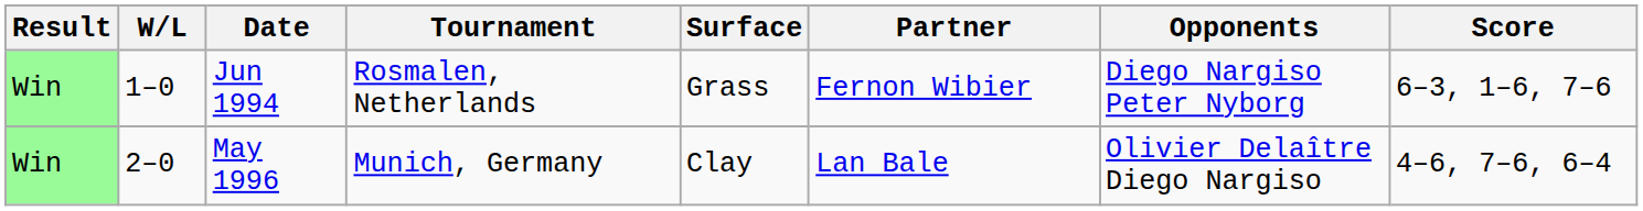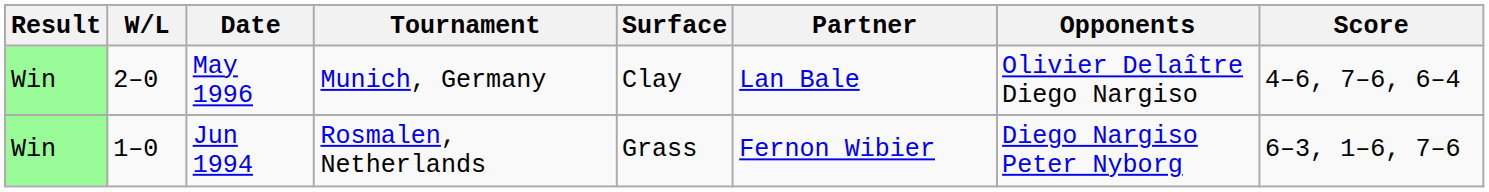rows swapped: Jun 1994 <-> May 1996
